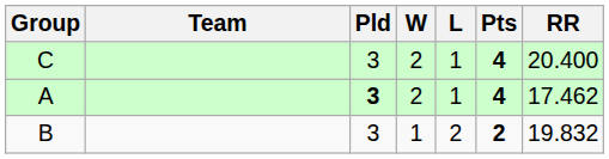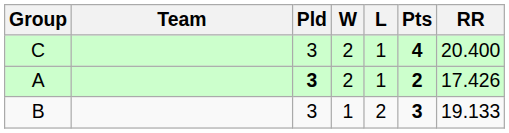A | Pts: 4 -> 2
A | RR: 17.462 -> 17.426
B | Pts: 2 -> 3
B | RR: 19.832 -> 19.133
